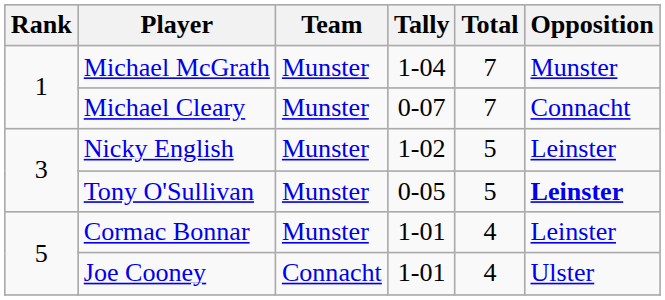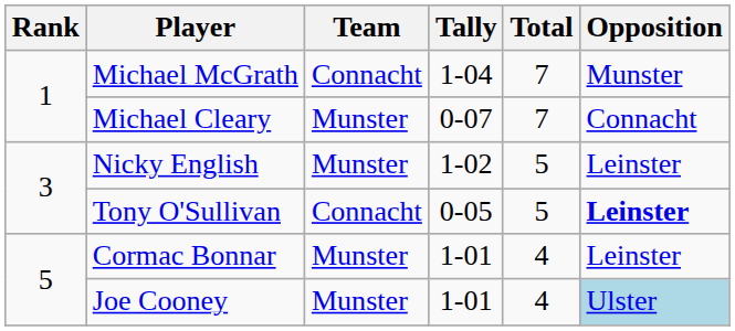Michael McGrath | Team: Munster -> Connacht
Tony O'Sullivan | Team: Munster -> Connacht
Joe Cooney | Team: Connacht -> Munster
Joe Cooney | Opposition: no background -> lightblue background
